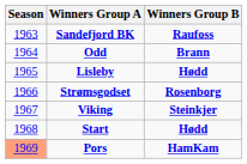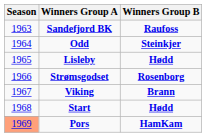Odd | Winners Group B: Brann -> Steinkjer
Viking | Winners Group B: Steinkjer -> Brann
